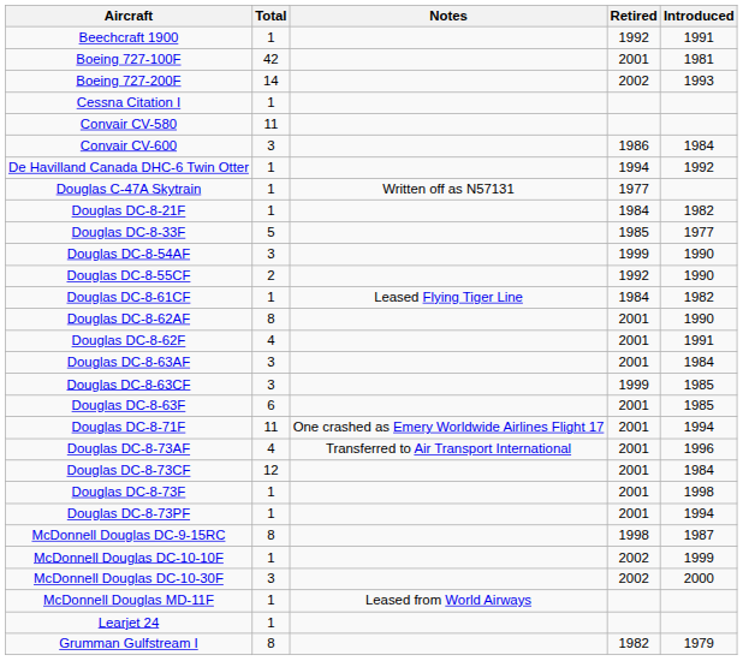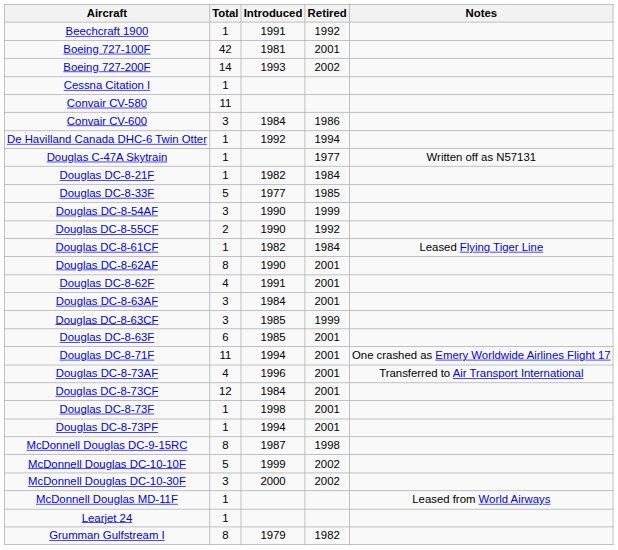columns swapped: Introduced <-> Notes
McDonnell Douglas DC-10-10F | Total: 1 -> 5
